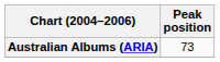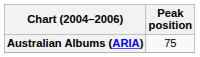Australian Albums (ARIA) | Peak position: 73 -> 75
